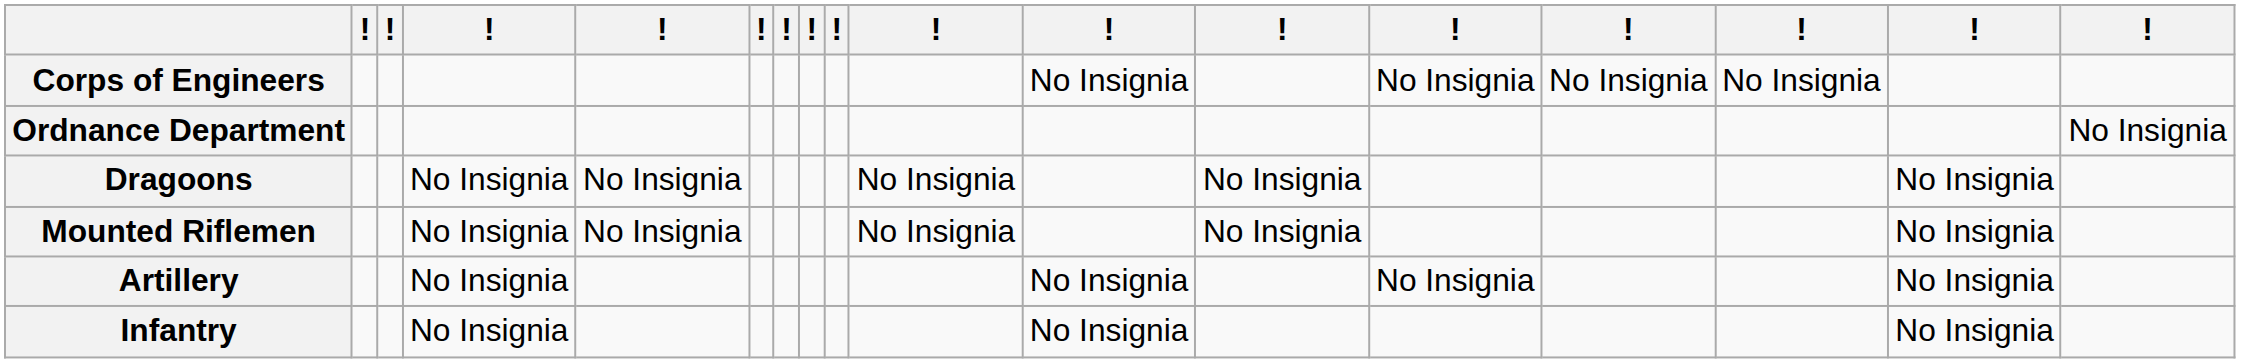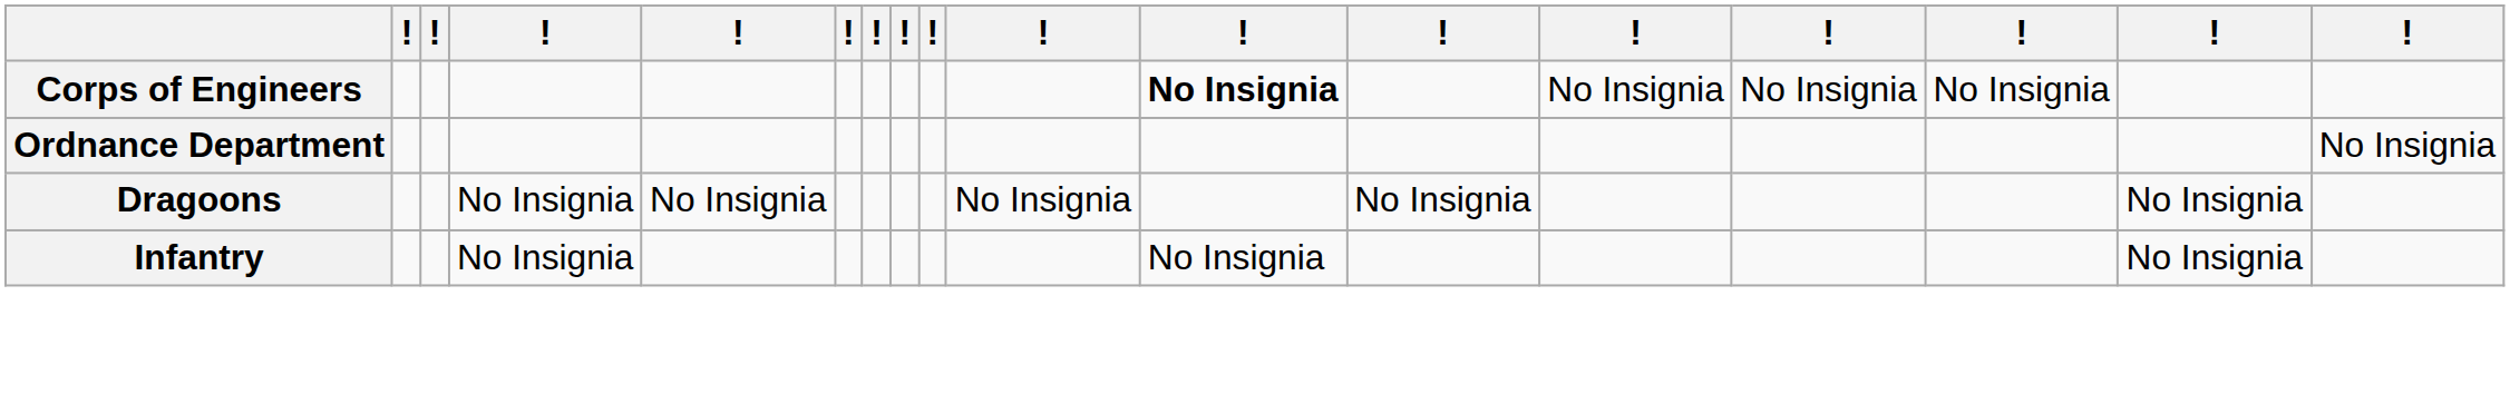Corps of Engineers | column 11: normal -> bold
- row: Mounted Riflemen | No Insignia | No Insignia | No Insignia | No Insignia | No Insignia
- row: Artillery | No Insignia | No Insignia | No Insignia | No Insignia
